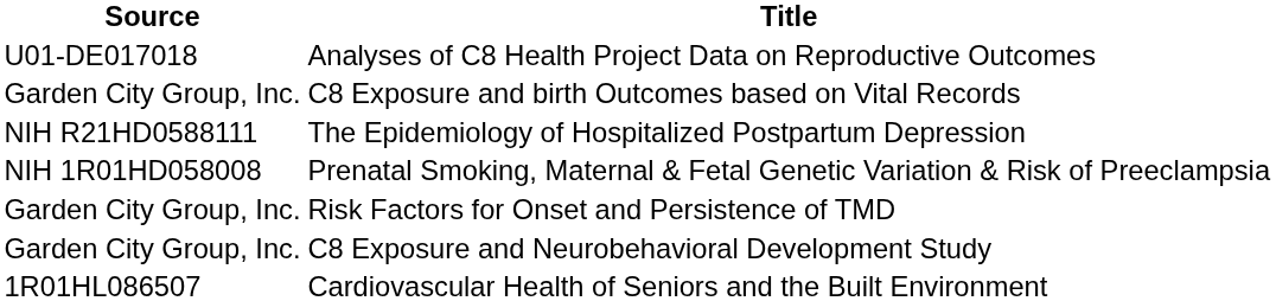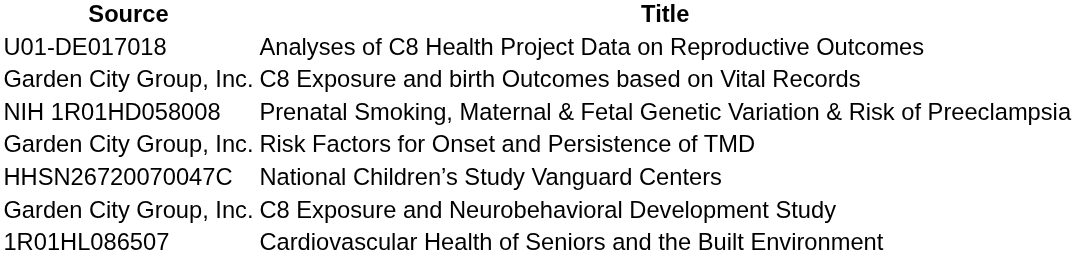- row: NIH R21HD0588111 | The Epidemiology of Hospitalized Postpartum Depression
+ row: HHSN26720070047C | National Children’s Study Vanguard Centers
